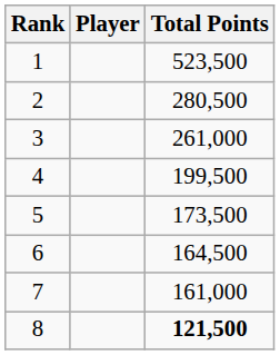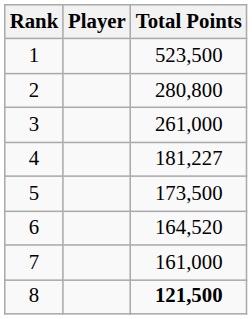2 | Total Points: 280,500 -> 280,800
4 | Total Points: 199,500 -> 181,227
6 | Total Points: 164,500 -> 164,520
